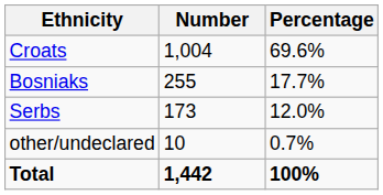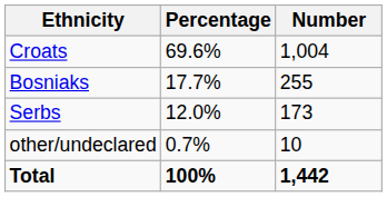columns swapped: Number <-> Percentage
